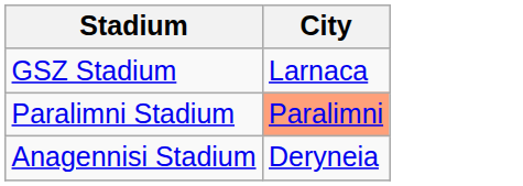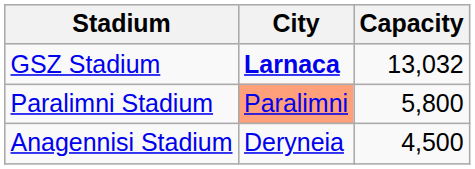+ column: Capacity | 13,032 | 5,800 | 4,500
GSZ Stadium | City: normal -> bold
